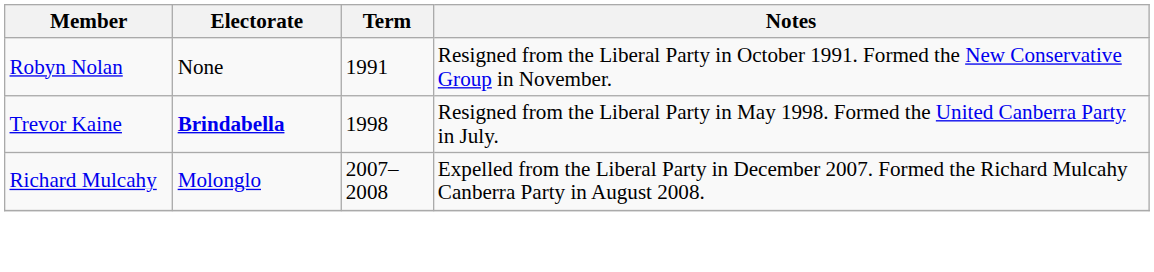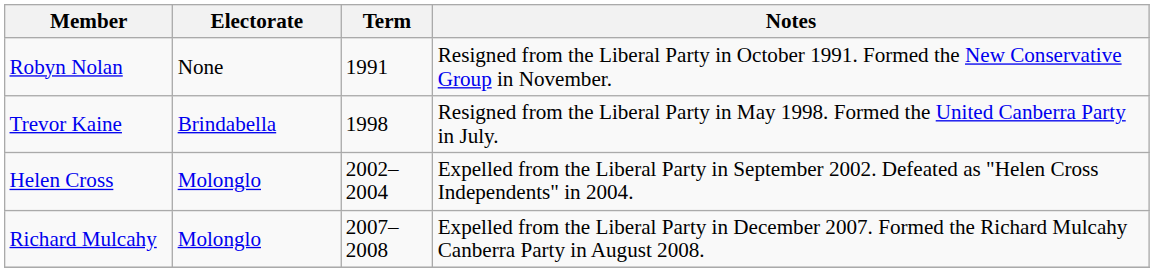Trevor Kaine | Electorate: bold -> normal
+ row: Helen Cross | Molonglo | 2002–2004 | Expelled from the Liberal Party in September 2002. Defeated as "Helen Cross Independents" in 2004.
